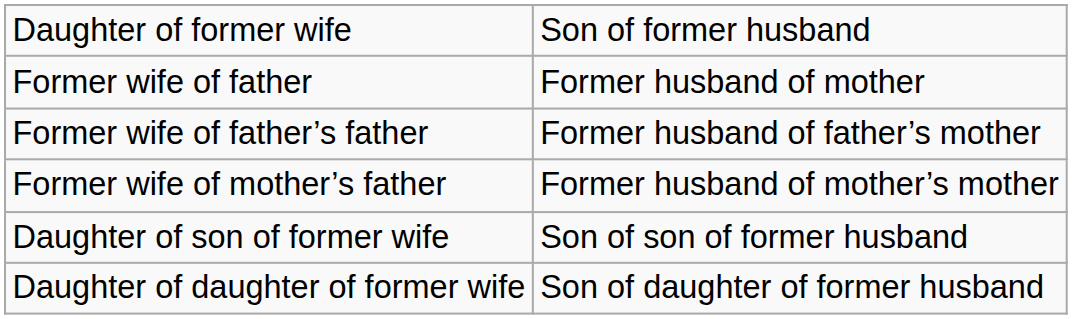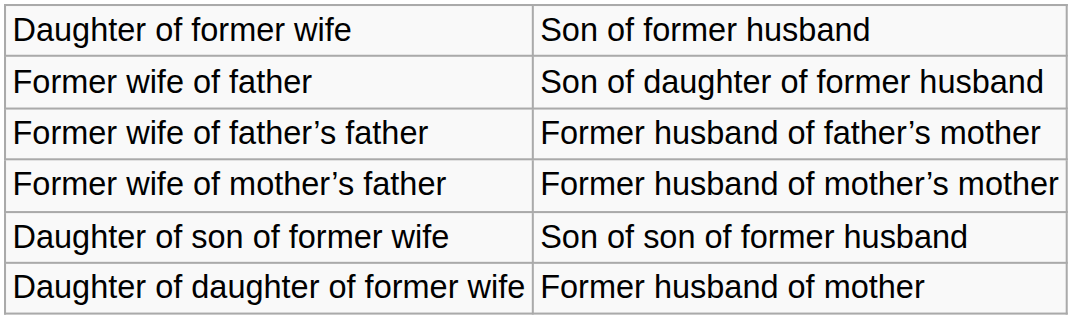Former wife of father | column 2: Former husband of mother -> Son of daughter of former husband
Daughter of daughter of former wife | column 2: Son of daughter of former husband -> Former husband of mother
